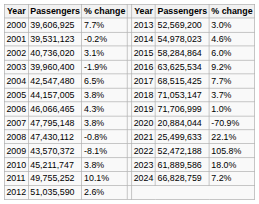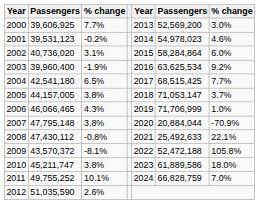2004 | column 2: 42,547,480 -> 42,541,180
2008 | column 6: 25,499,633 -> 25,492,633
2011 | column 7: 7.2% -> 7.0%
